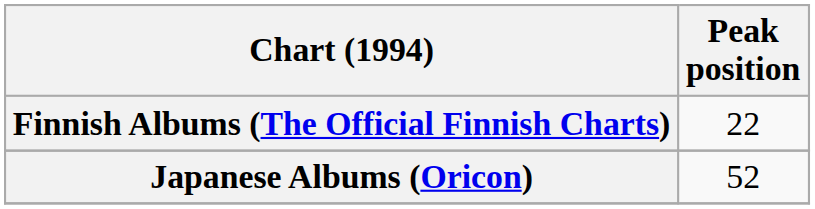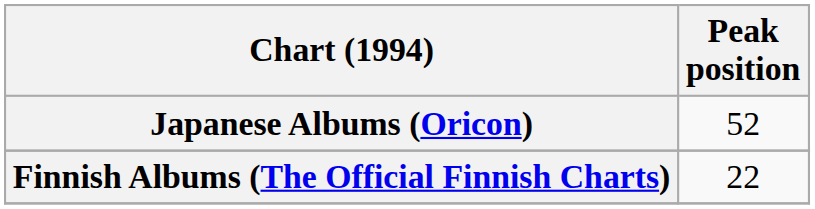rows swapped: Finnish Albums (The Official Finnish Charts) <-> Japanese Albums (Oricon)
